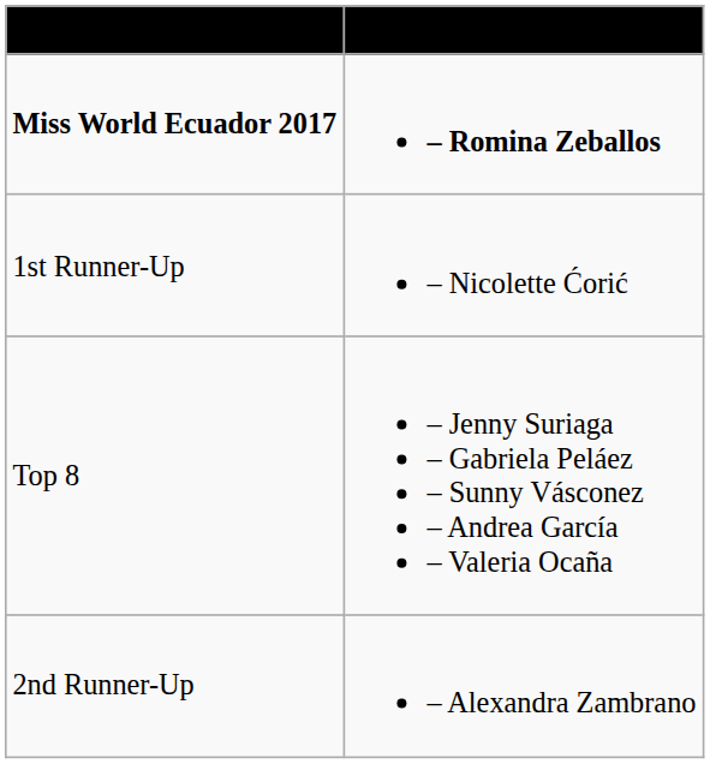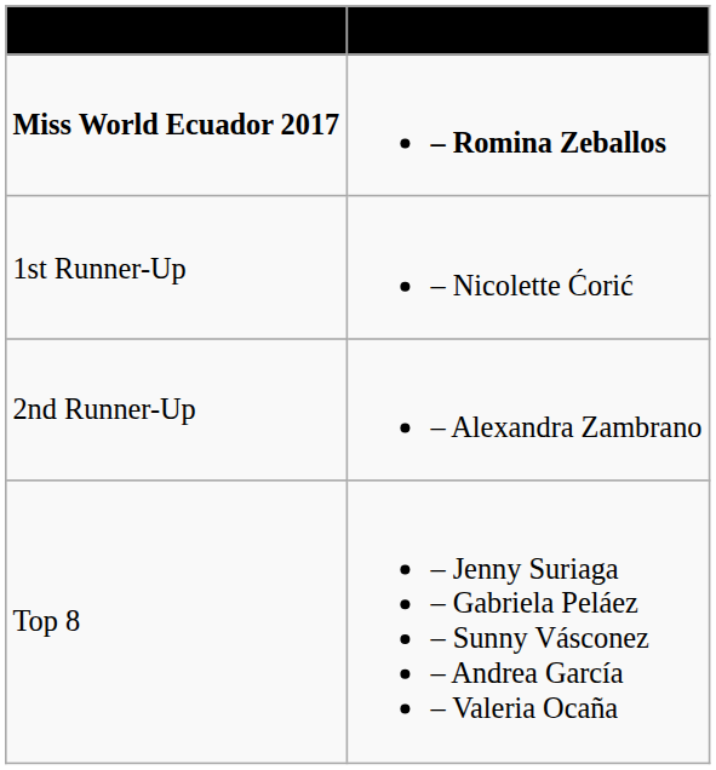rows swapped: 2nd Runner-Up <-> Top 8
